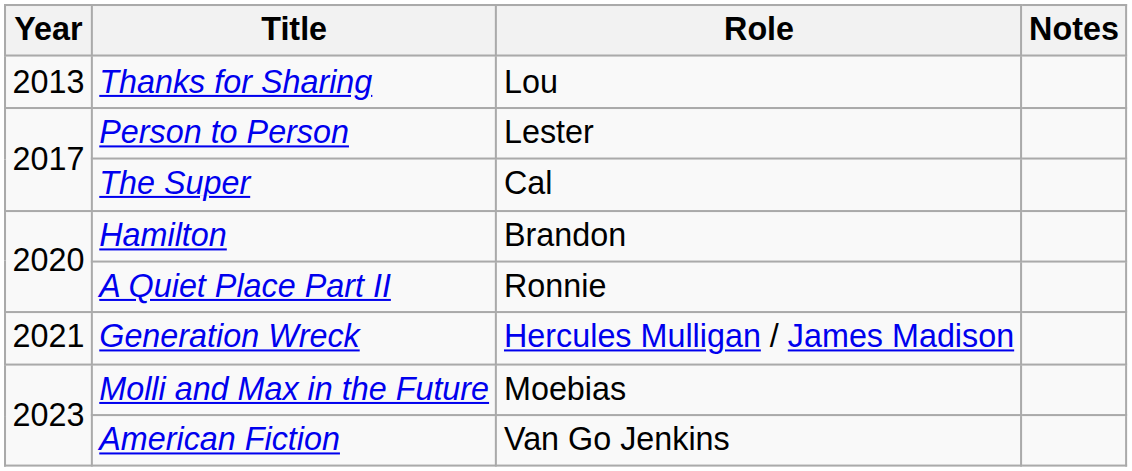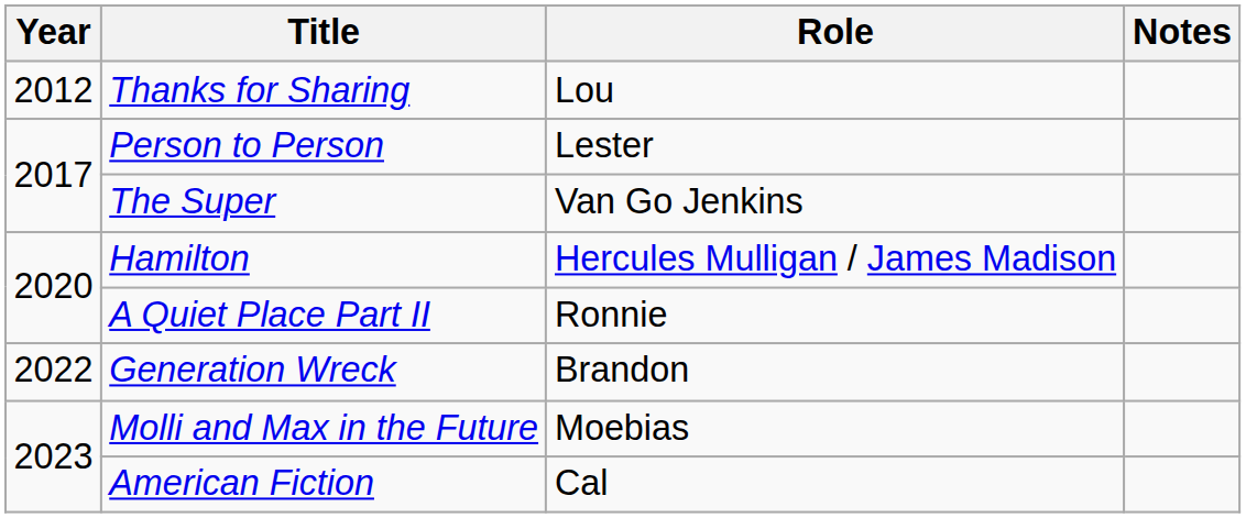Thanks for Sharing | Year: 2013 -> 2012
The Super | Role: Cal -> Van Go Jenkins
Hamilton | Role: Brandon -> Hercules Mulligan / James Madison
Generation Wreck | Year: 2021 -> 2022
Generation Wreck | Role: Hercules Mulligan / James Madison -> Brandon
American Fiction | Role: Van Go Jenkins -> Cal
